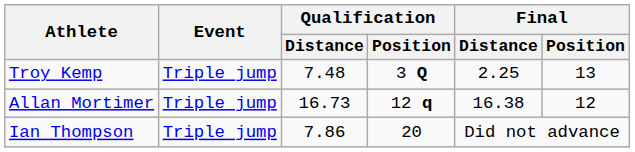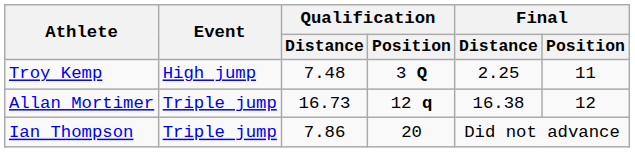Troy Kemp | Event: Triple jump -> High jump
Troy Kemp | Final / Position: 13 -> 11
